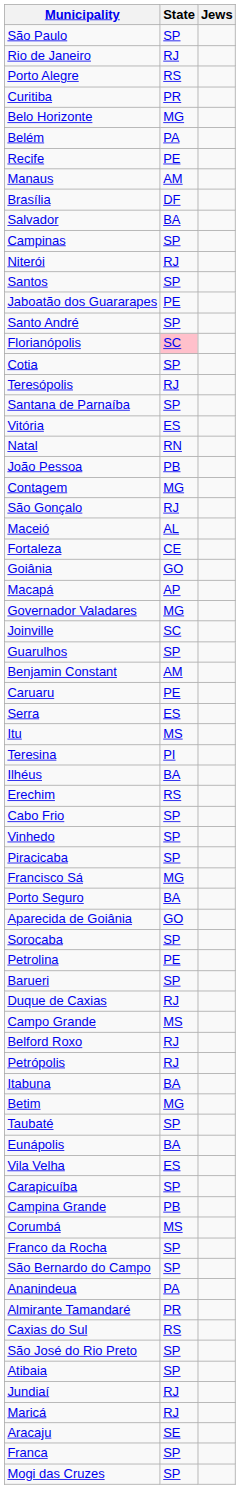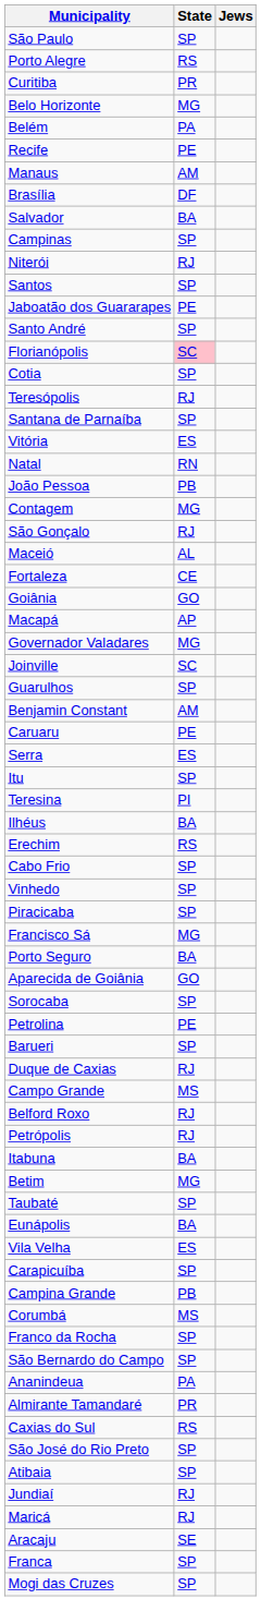- row: Rio de Janeiro | RJ
Itu | State: MS -> SP
